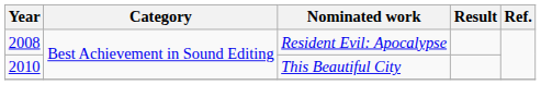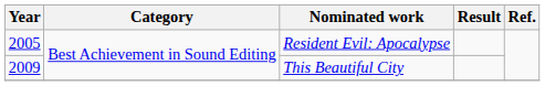Resident Evil: Apocalypse | Year: 2008 -> 2005
This Beautiful City | Year: 2010 -> 2009
